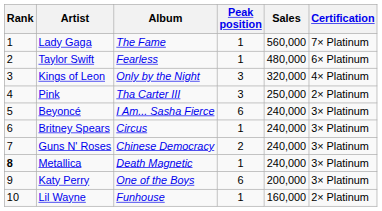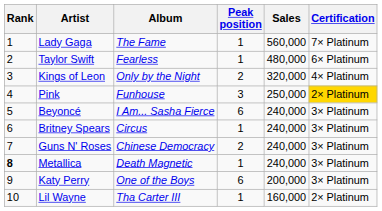Kings of Leon | Peak position: 3 -> 2
Pink | Album: Tha Carter III -> Funhouse
Pink | Certification: no background -> gold background
Lil Wayne | Album: Funhouse -> Tha Carter III
